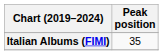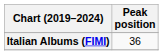Italian Albums (FIMI) | Peak position: 35 -> 36
